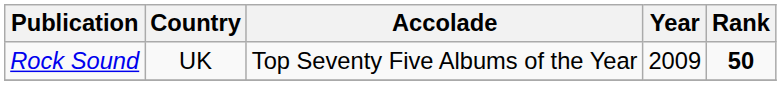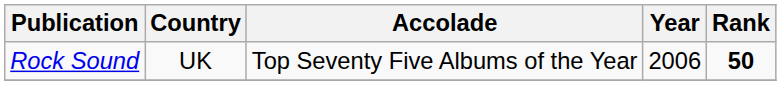Rock Sound | Year: 2009 -> 2006
